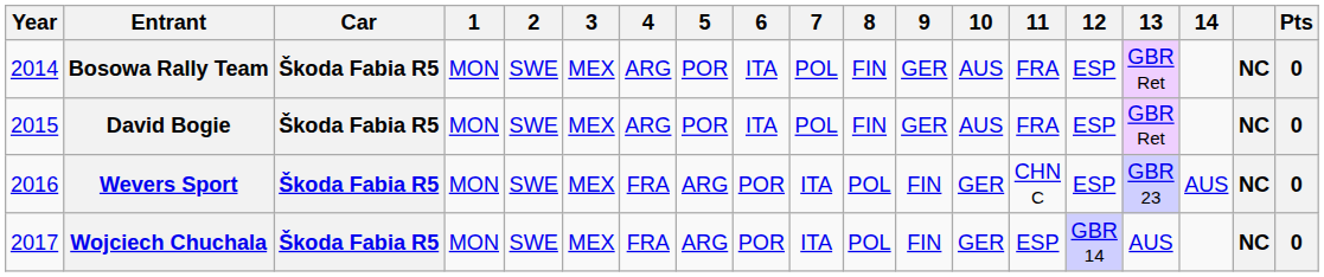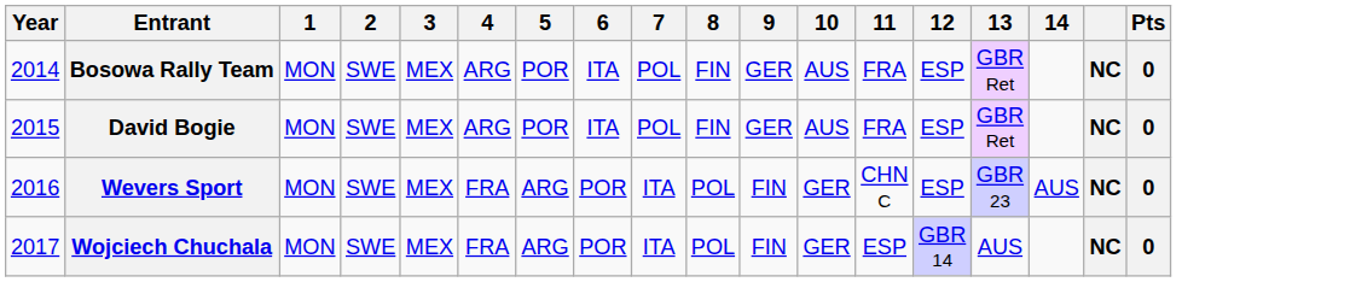- column: Car | Škoda Fabia R5 | Škoda Fabia R5 | Škoda Fabia R5 | Škoda Fabia R5
